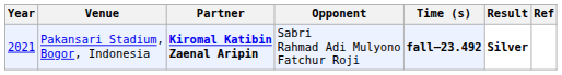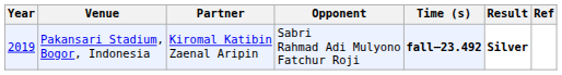Pakansari Stadium, Bogor, Indonesia | Year: 2021 -> 2019
Pakansari Stadium, Bogor, Indonesia | Partner: bold -> normal
